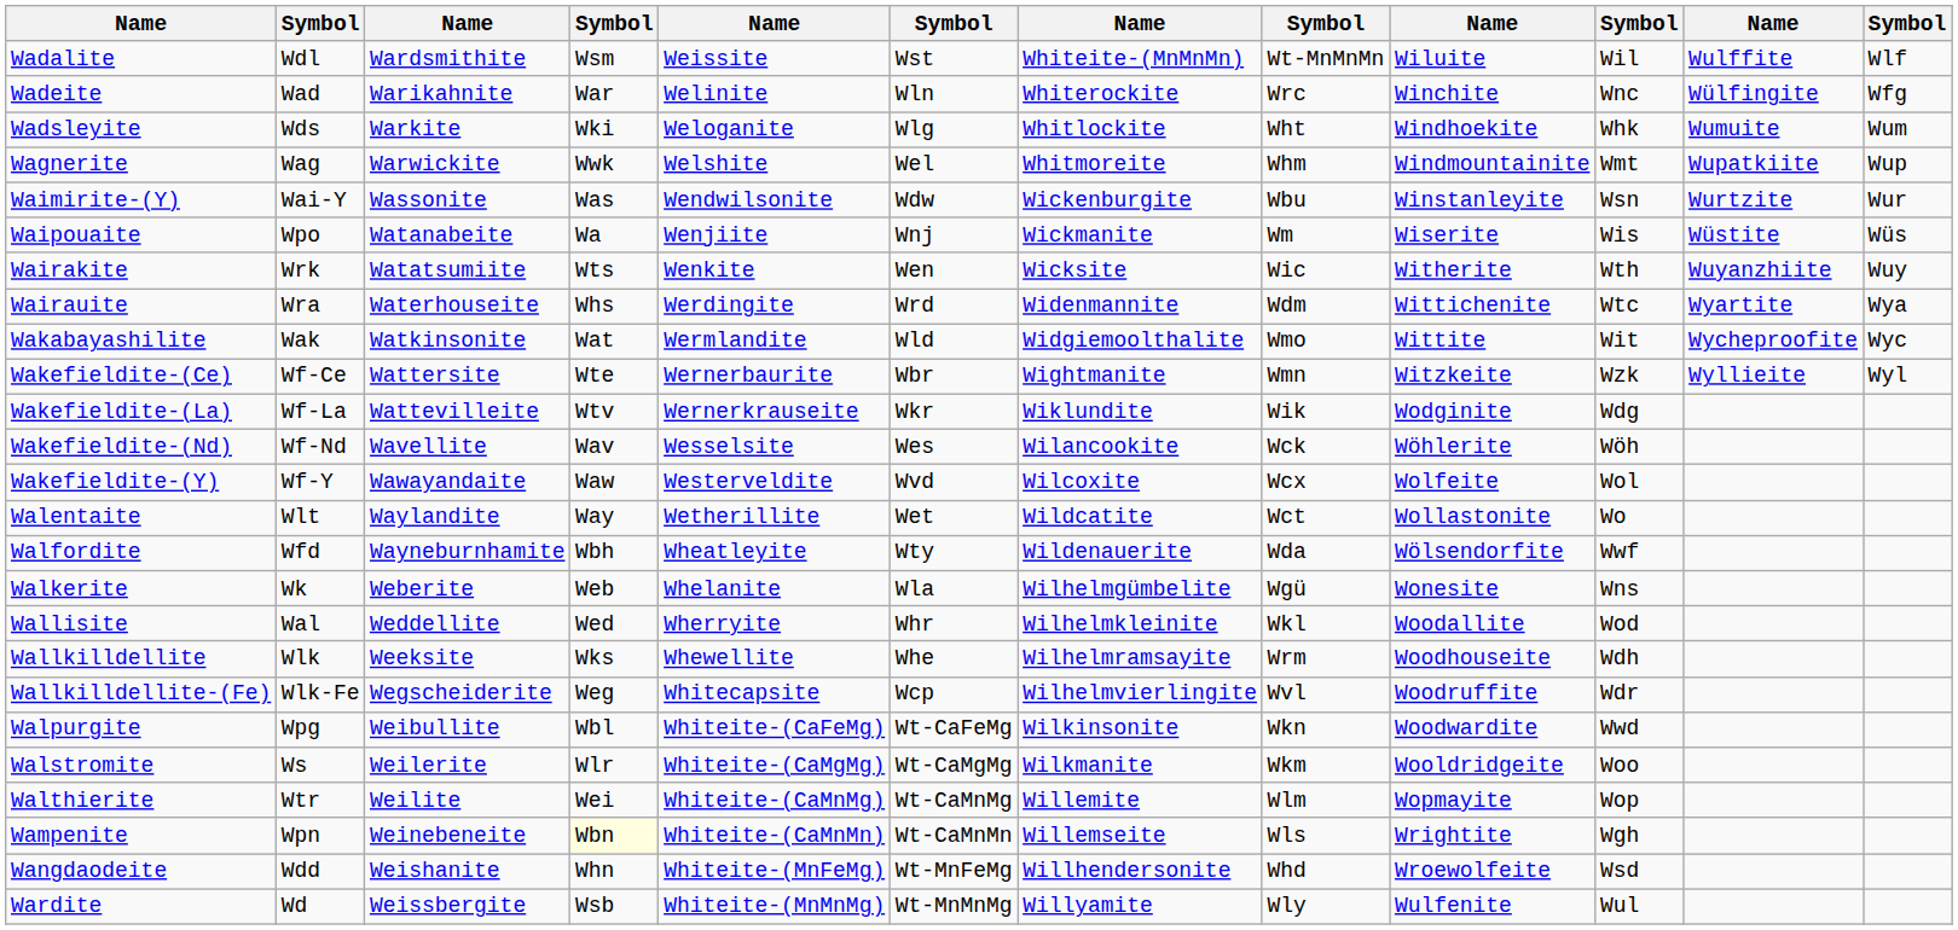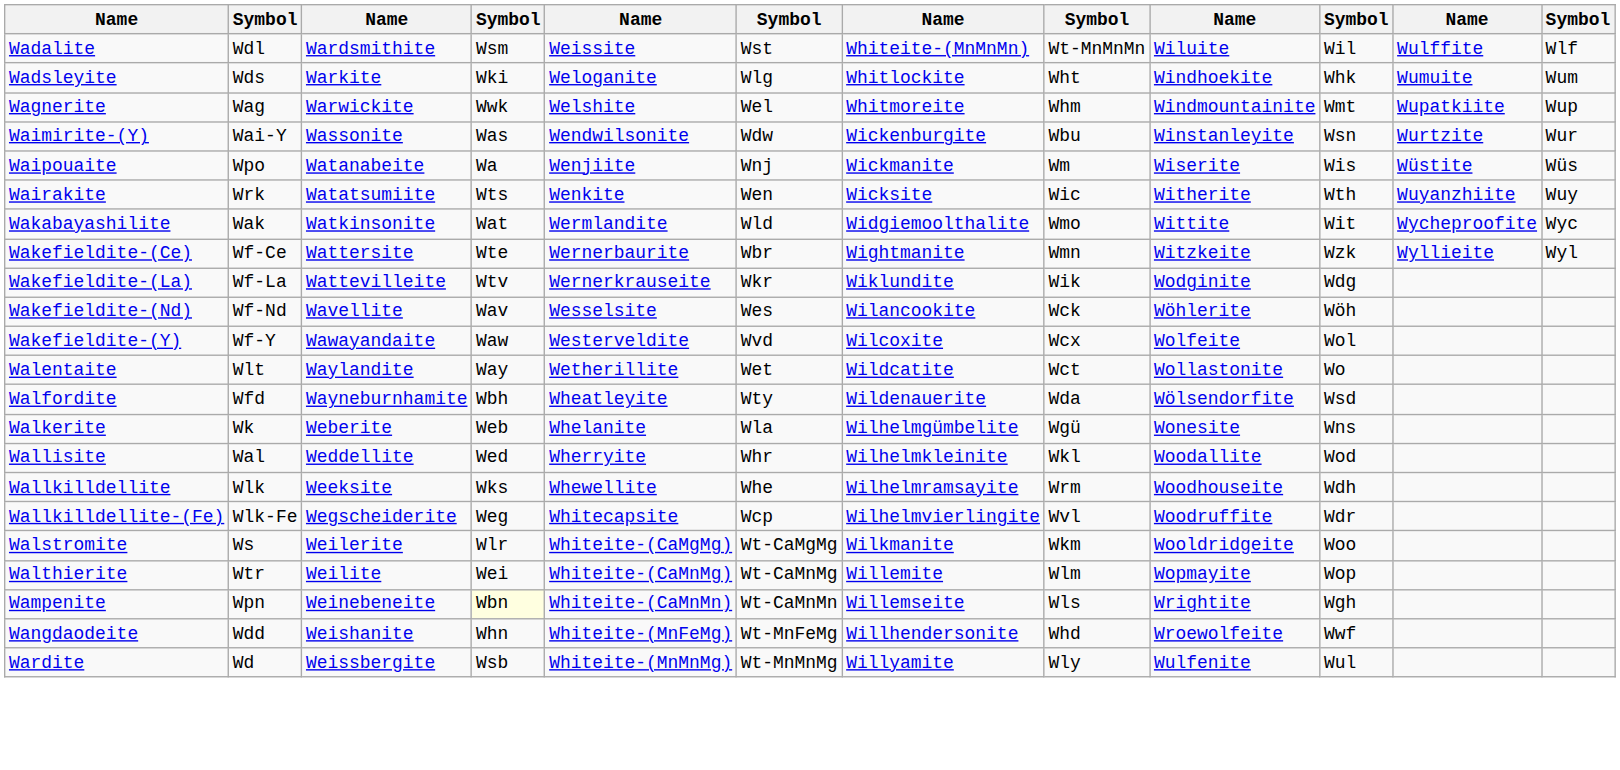- row: Wadeite | Wad | Warikahnite | War | Welinite | Wln | Whiterockite | Wrc | Winchite | Wnc | Wülfingite | Wfg
- row: Wairauite | Wra | Waterhouseite | Whs | Werdingite | Wrd | Widenmannite | Wdm | Wittichenite | Wtc | Wyartite | Wya
Walfordite | column 10: Wwf -> Wsd
- row: Walpurgite | Wpg | Weibullite | Wbl | Whiteite-(CaFeMg) | Wt-CaFeMg | Wilkinsonite | Wkn | Woodwardite | Wwd
Wangdaodeite | column 10: Wsd -> Wwf
